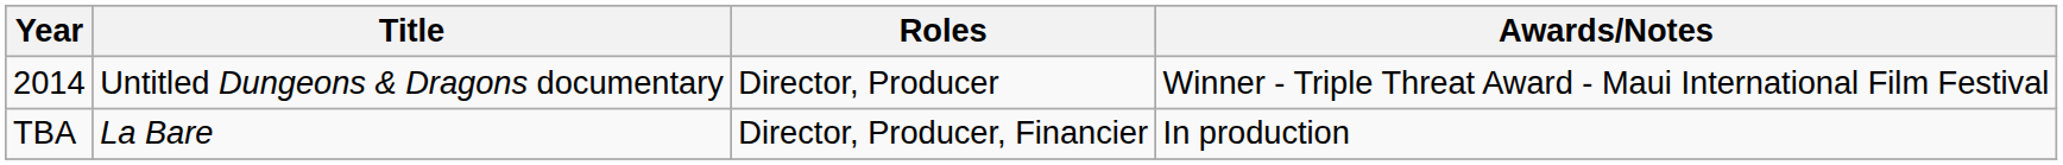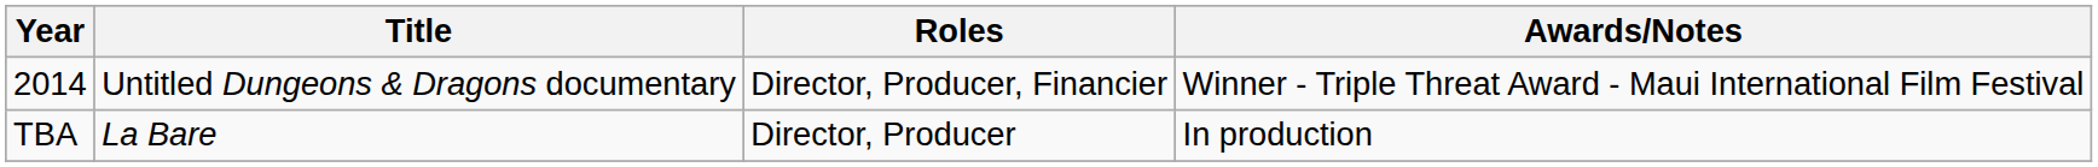2014 | Roles: Director, Producer -> Director, Producer, Financier
TBA | Roles: Director, Producer, Financier -> Director, Producer
